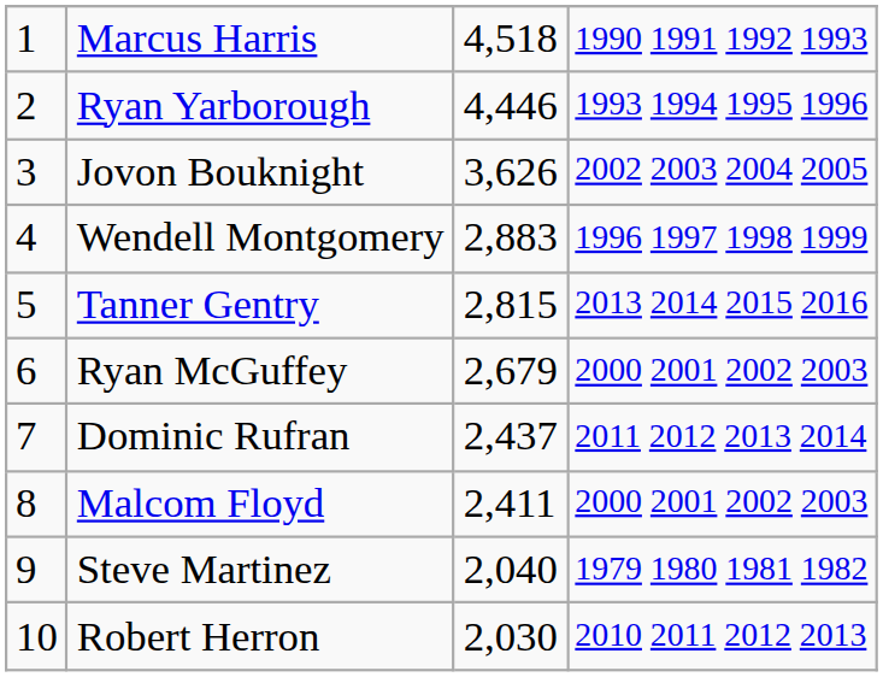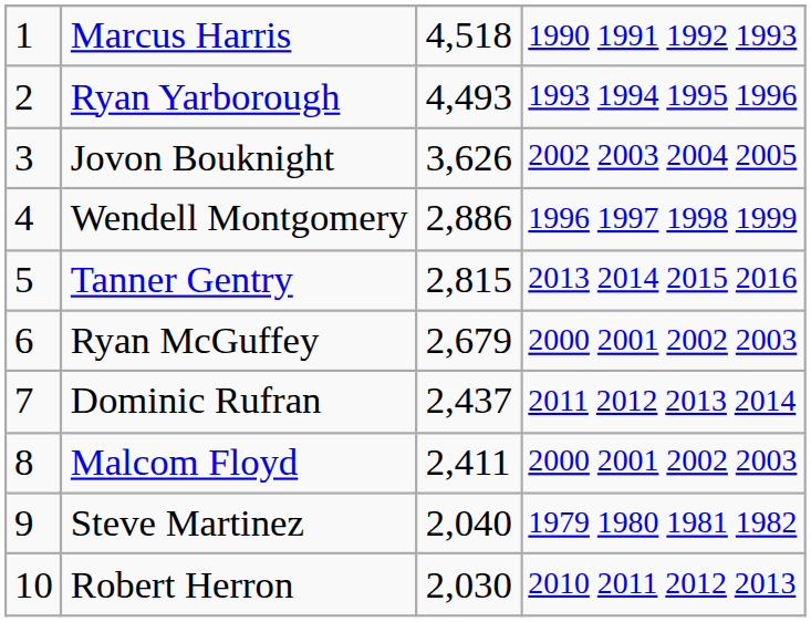Ryan Yarborough | column 3: 4,446 -> 4,493
Wendell Montgomery | column 3: 2,883 -> 2,886
